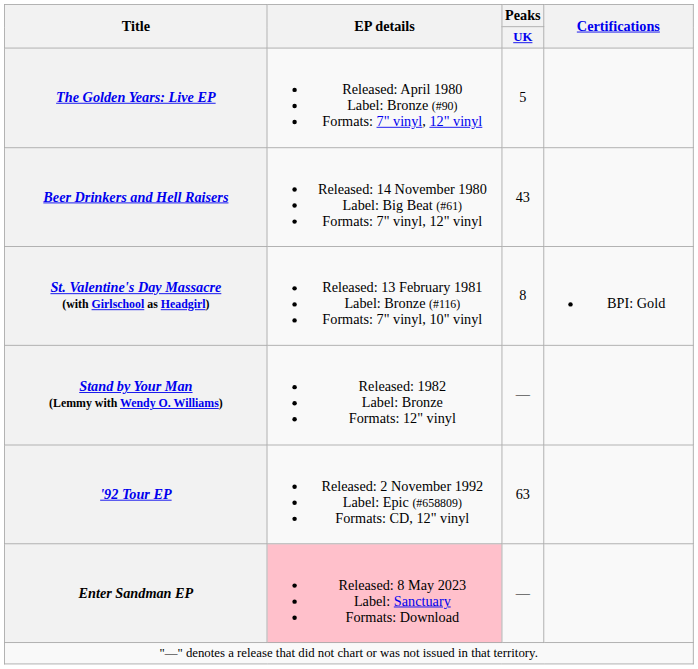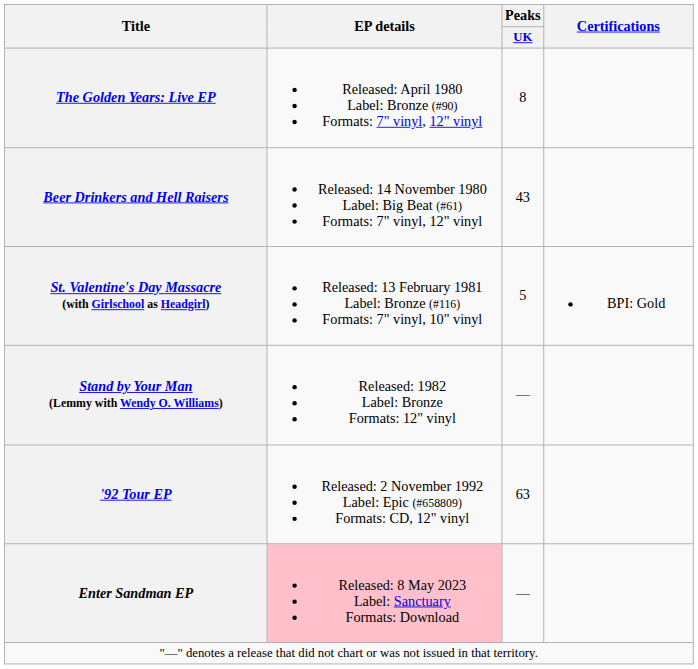The Golden Years: Live EP | Peaks / UK: 5 -> 8
St. Valentine's Day Massacre (with Girlschool as Headgirl) | Peaks / UK: 8 -> 5
